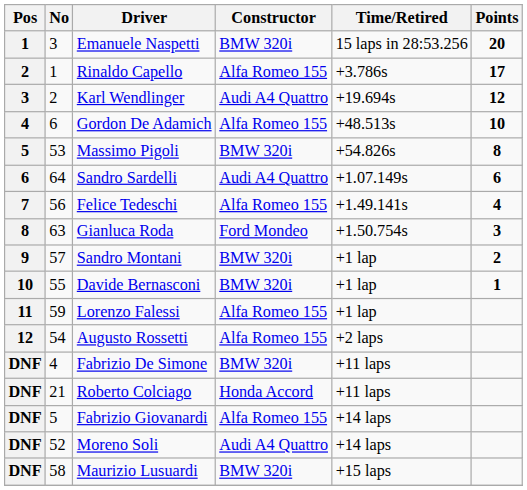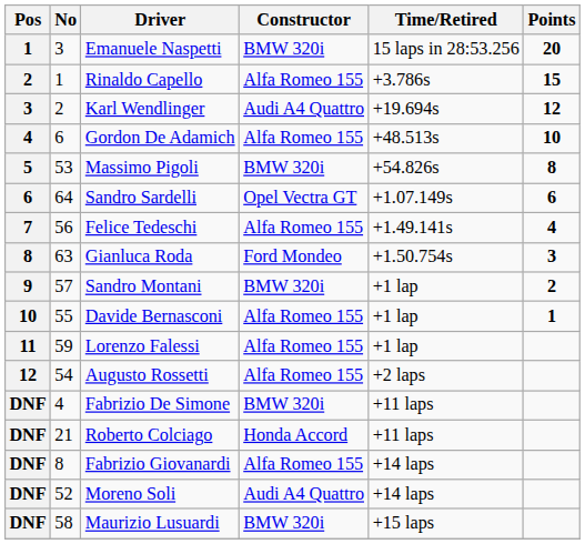Rinaldo Capello | Points: 17 -> 15
Sandro Sardelli | Constructor: Audi A4 Quattro -> Opel Vectra GT
Davide Bernasconi | Constructor: BMW 320i -> Alfa Romeo 155
Fabrizio Giovanardi | No: 5 -> 8
